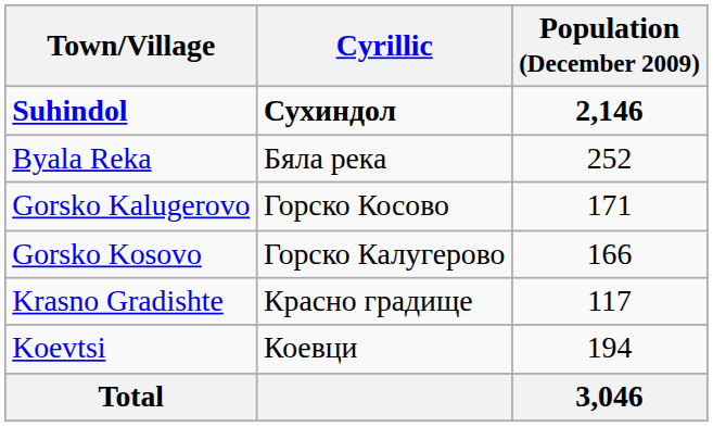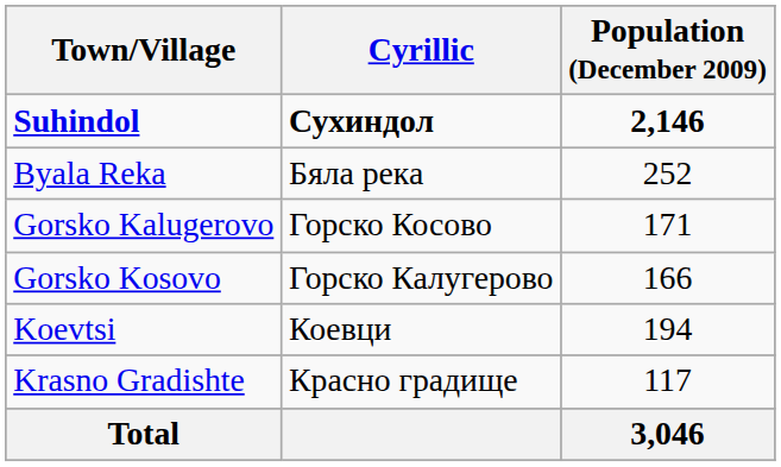rows swapped: Koevtsi <-> Krasno Gradishte
